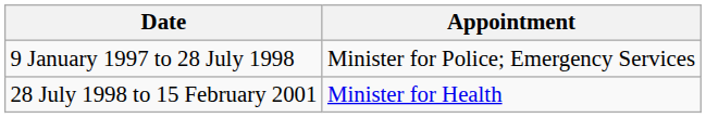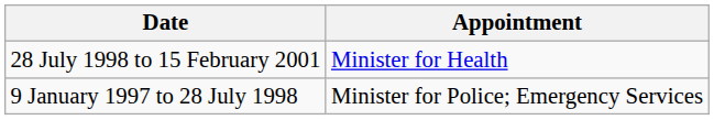rows swapped: 9 January 1997 to 28 July 1998 <-> 28 July 1998 to 15 February 2001
